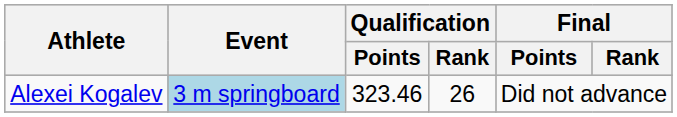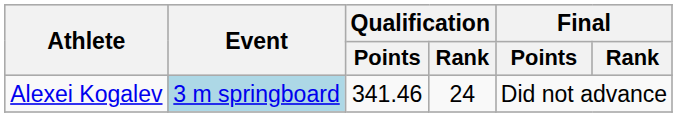Alexei Kogalev | Qualification / Points: 323.46 -> 341.46
Alexei Kogalev | Qualification / Rank: 26 -> 24
